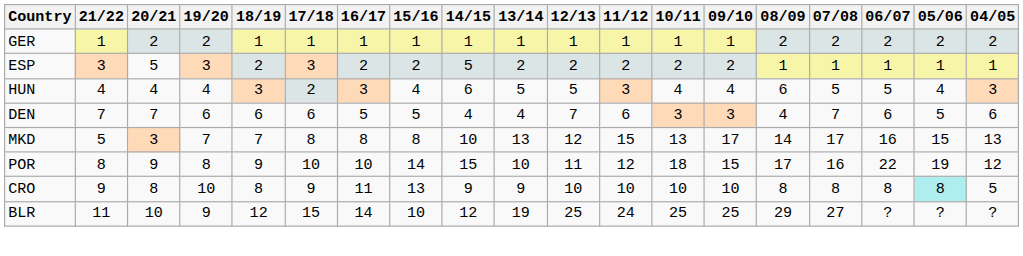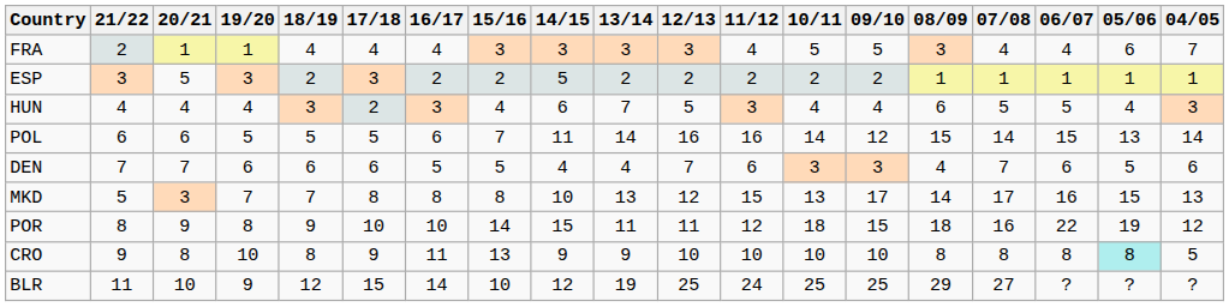+ row: FRA | 2 | 1 | 1 | 4 | 4 | 4 | 3 | 3 | 3 | 3 | 4 | 5 | 5 | 3 | 4 | 4 | 6 | 7
- row: GER | 1 | 2 | 2 | 1 | 1 | 1 | 1 | 1 | 1 | 1 | 1 | 1 | 1 | 2 | 2 | 2 | 2 | 2
HUN | 13/14: 5 -> 7
+ row: POL | 6 | 6 | 5 | 5 | 5 | 6 | 7 | 11 | 14 | 16 | 16 | 14 | 12 | 15 | 14 | 15 | 13 | 14
POR | 13/14: 10 -> 11
POR | 08/09: 17 -> 18
